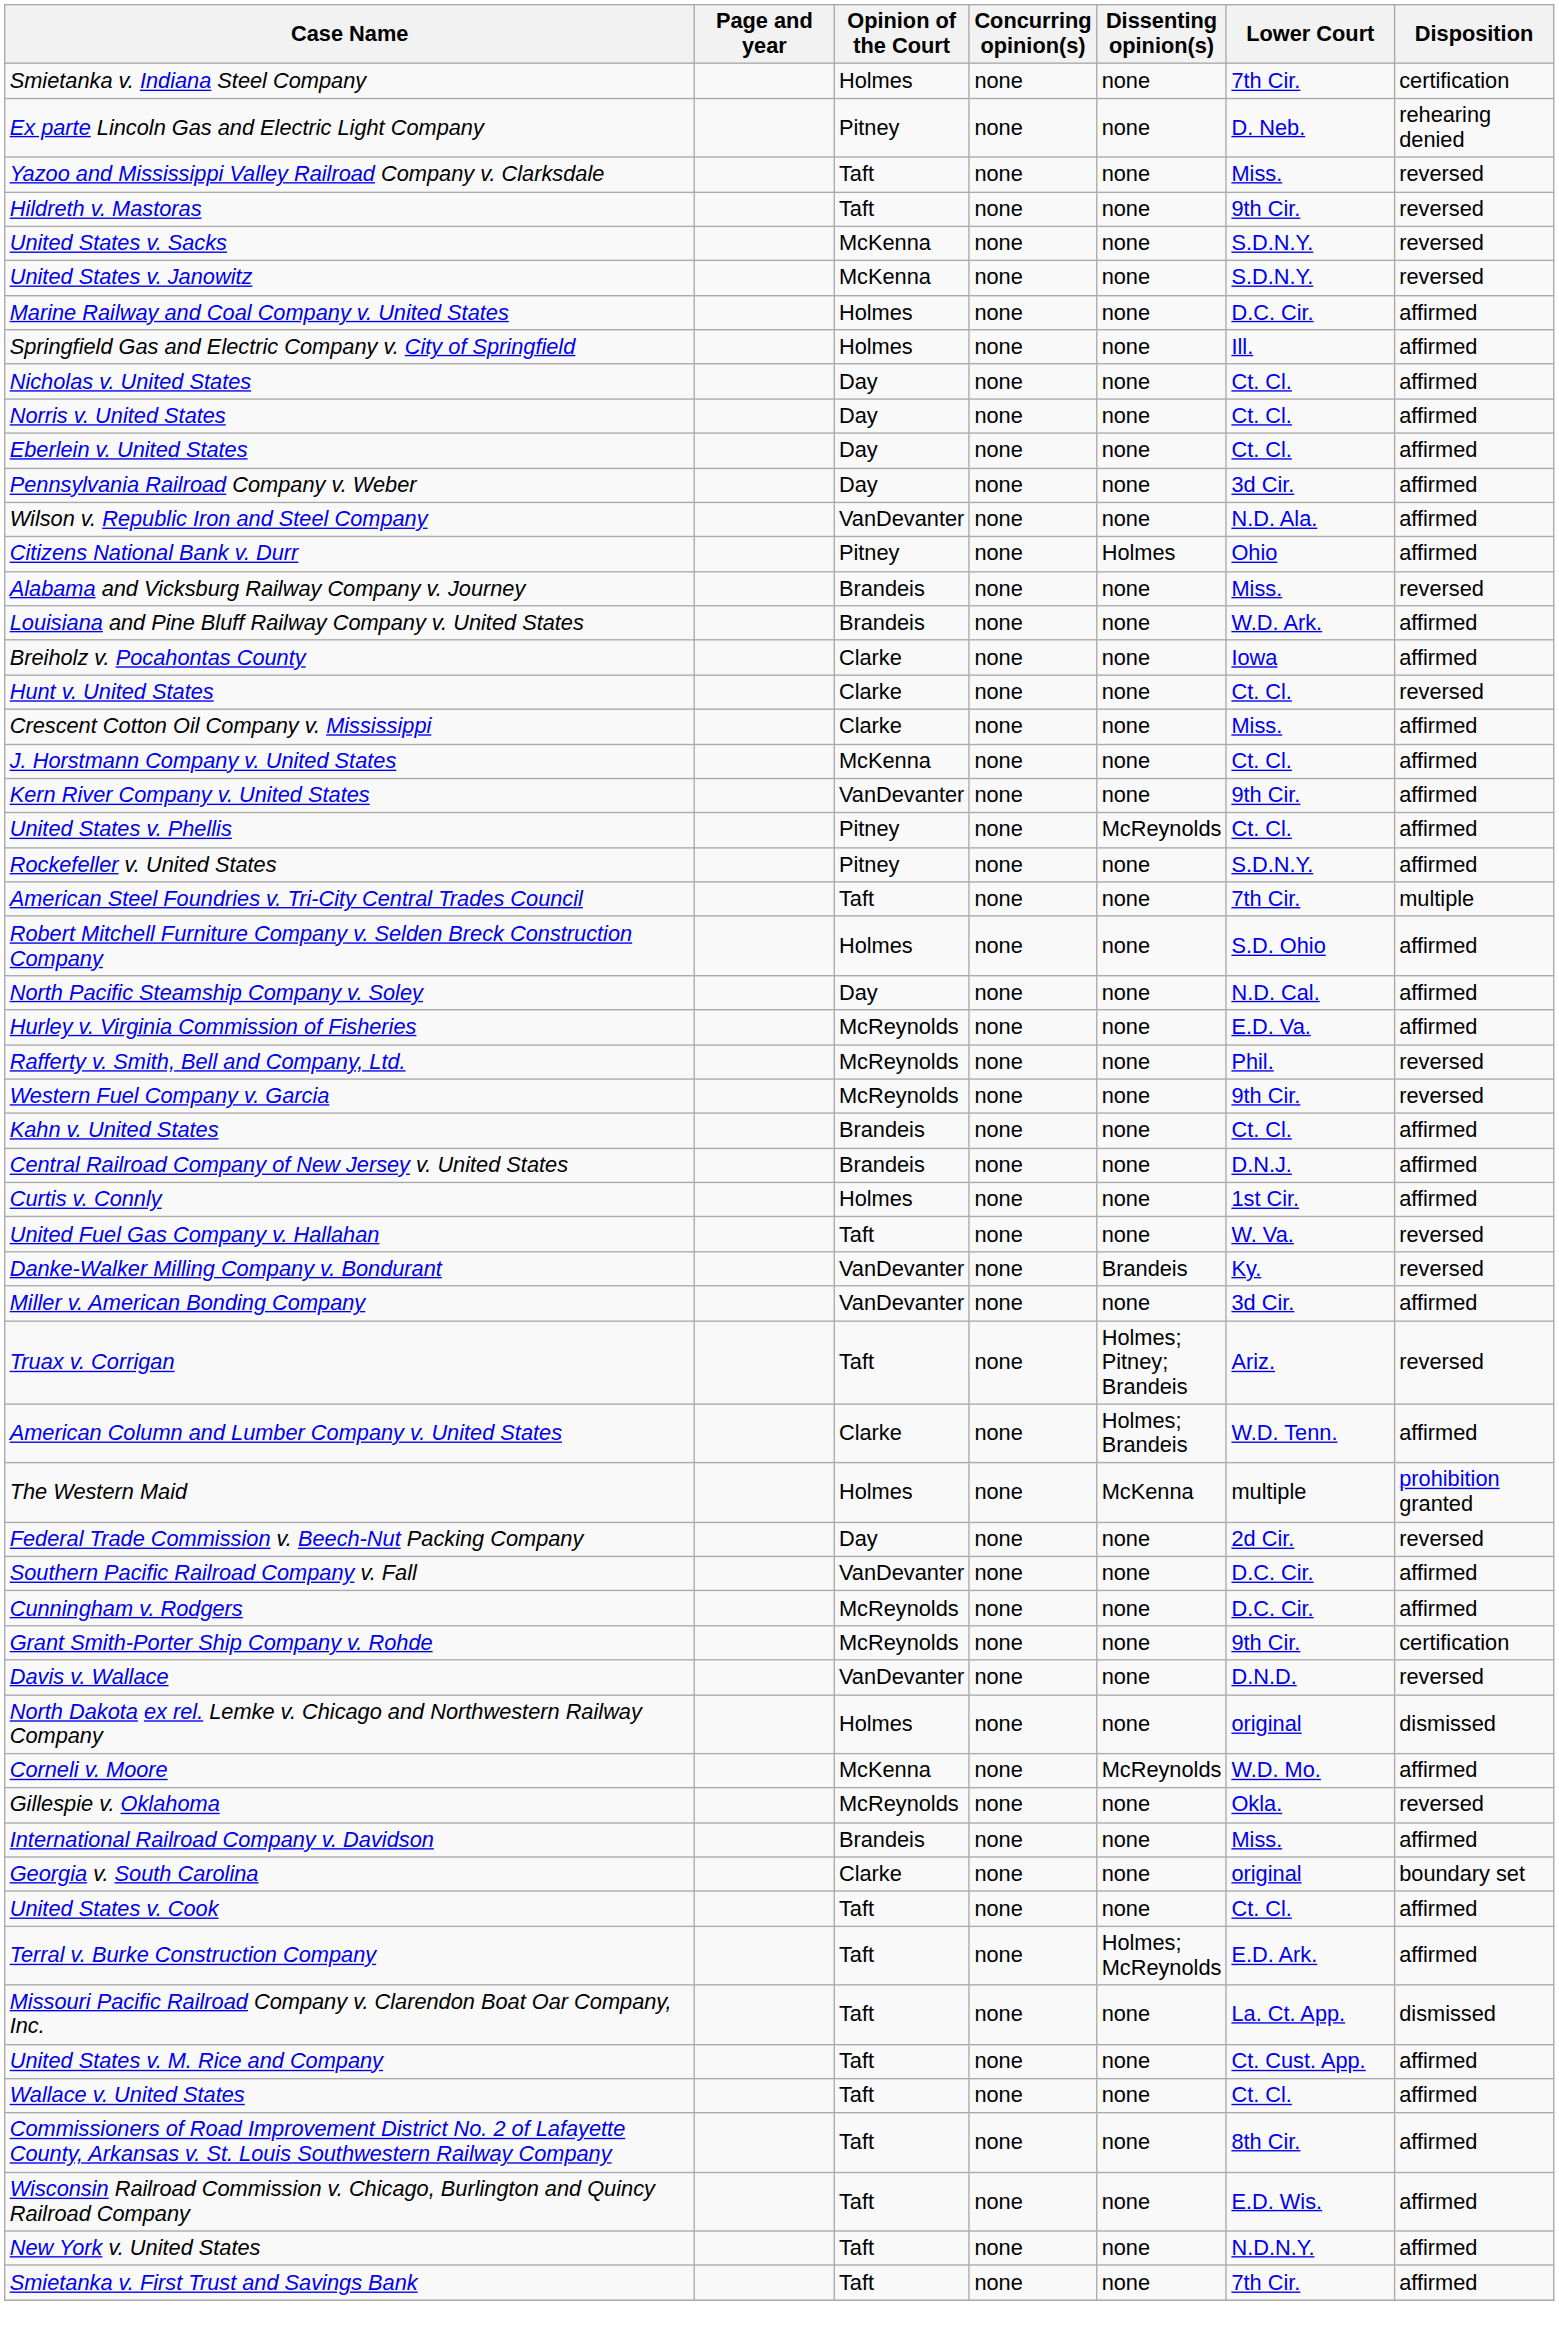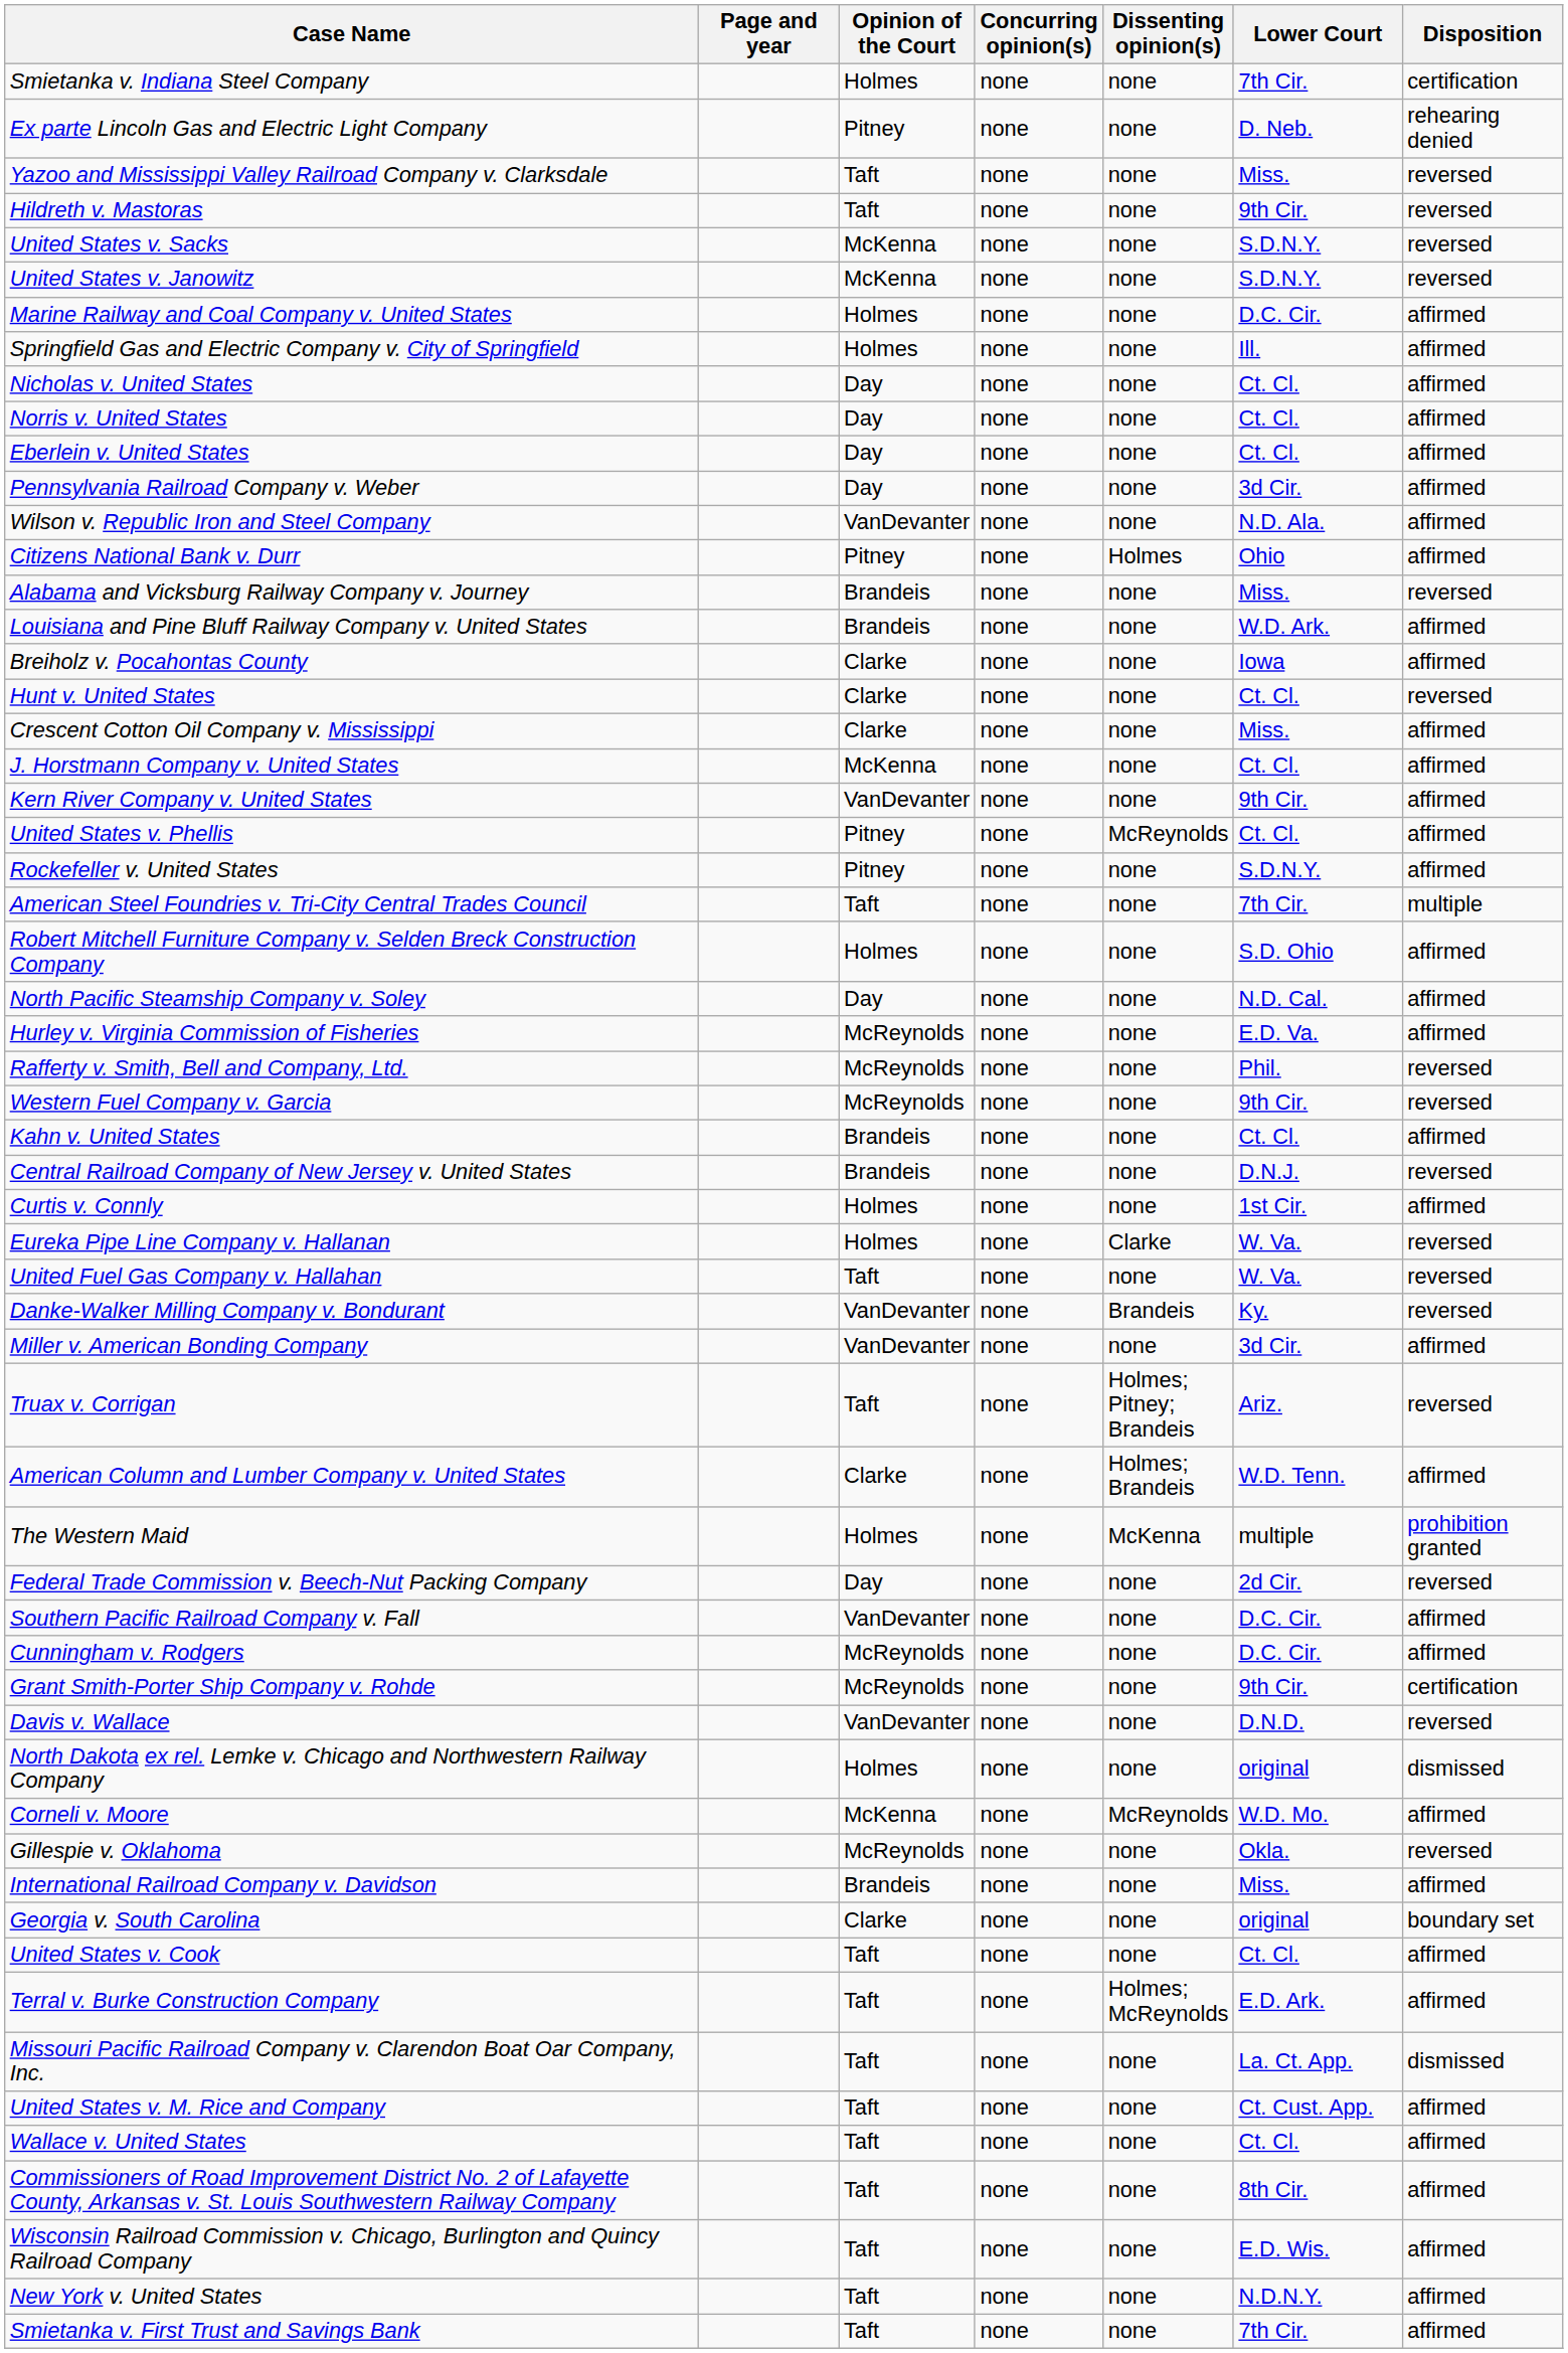Central Railroad Company of New Jersey v. United States | Disposition: affirmed -> reversed
+ row: Eureka Pipe Line Company v. Hallanan | Holmes | none | Clarke | W. Va. | reversed
